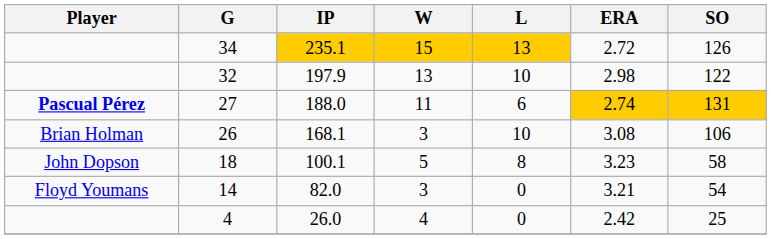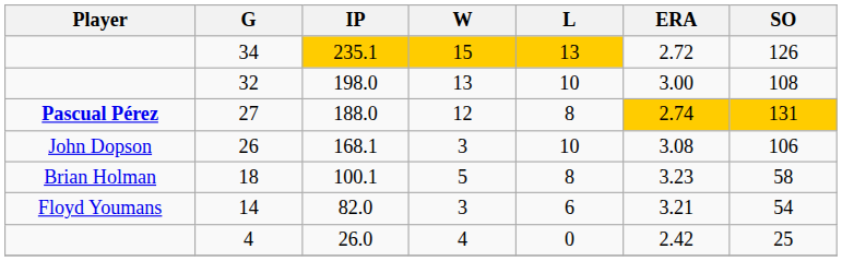32 | IP: 197.9 -> 198.0
32 | ERA: 2.98 -> 3.00
32 | SO: 122 -> 108
27 | W: 11 -> 12
27 | L: 6 -> 8
26 | Player: Brian Holman -> John Dopson
18 | Player: John Dopson -> Brian Holman
14 | L: 0 -> 6
